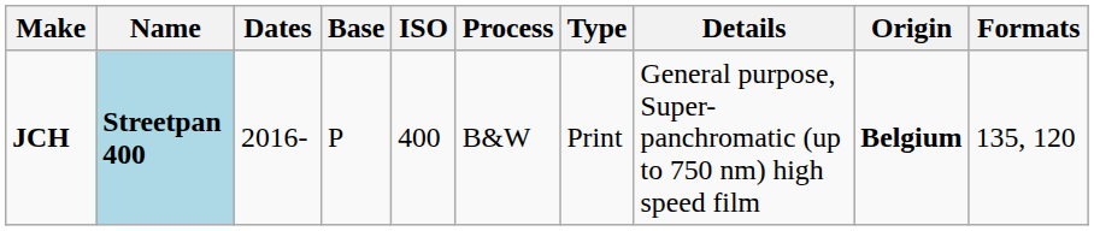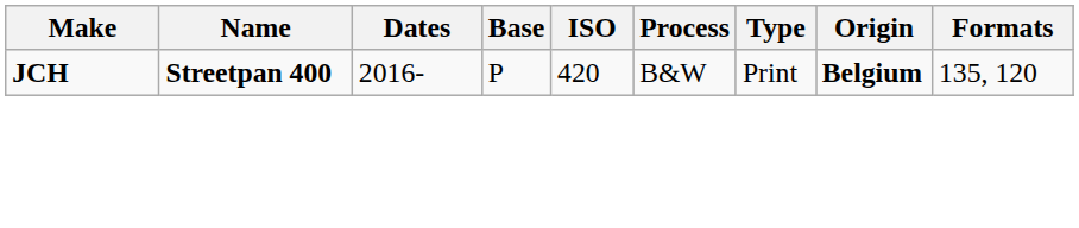- column: Details | General purpose, Super-panchromatic (up to 750 nm) high speed film
JCH | Name: lightblue background -> no background
JCH | ISO: 400 -> 420
